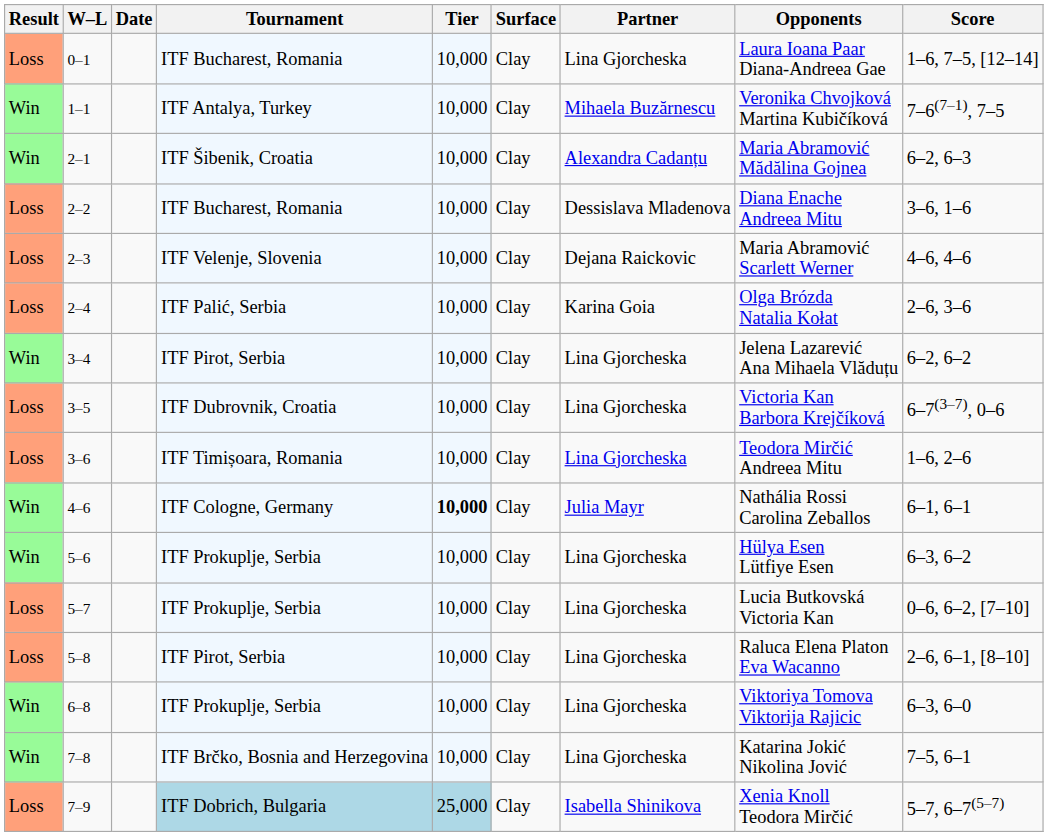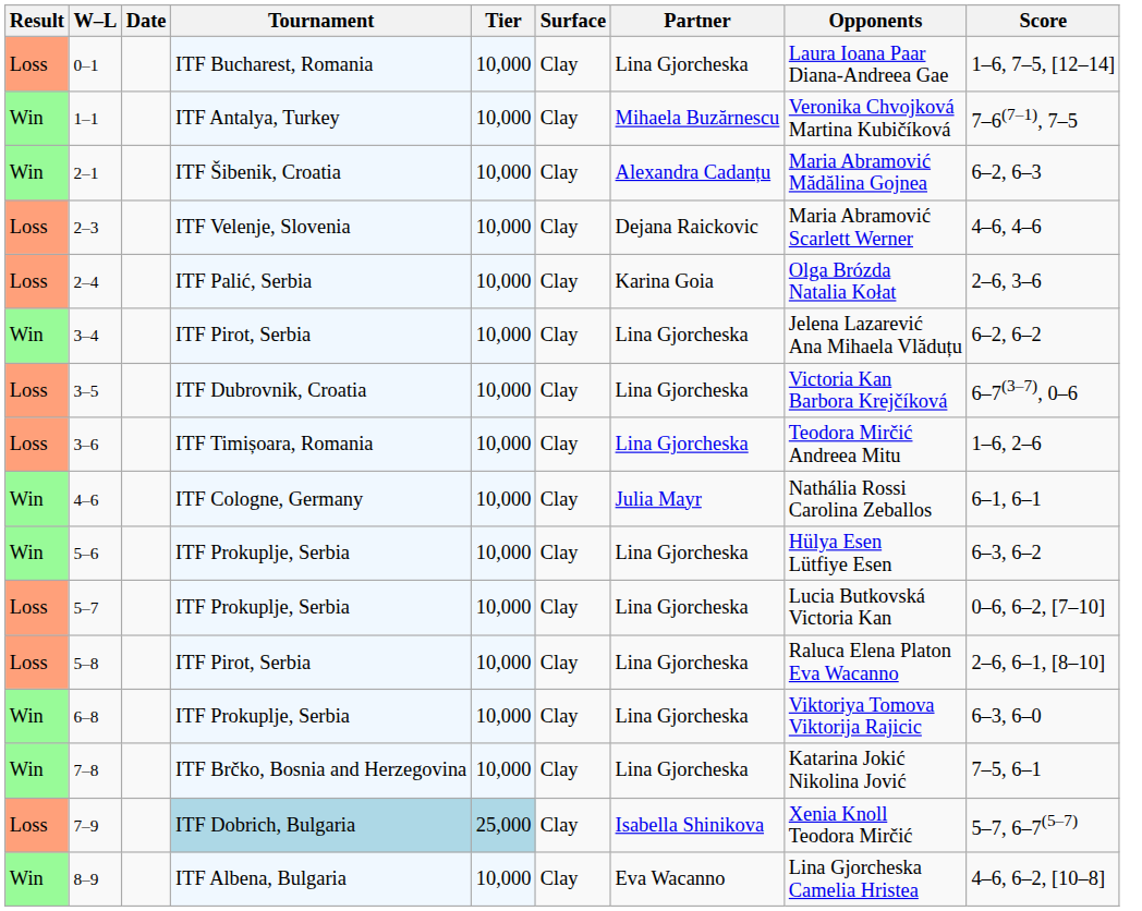- row: Loss | 2–2 | ITF Bucharest, Romania | 10,000 | Clay | Dessislava Mladenova | Diana Enache Andreea Mitu | 3–6, 1–6
4–6 | Tier: bold -> normal
+ row: Win | 8–9 | ITF Albena, Bulgaria | 10,000 | Clay | Eva Wacanno | Lina Gjorcheska Camelia Hristea | 4–6, 6–2, [10–8]
